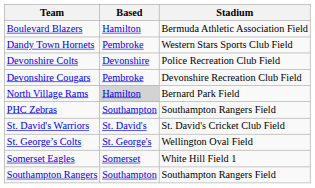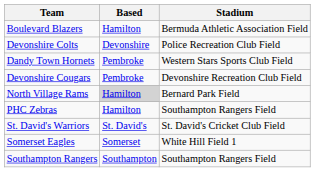rows swapped: Dandy Town Hornets <-> Devonshire Colts
PHC Zebras | Based: Southampton -> Hamilton
- row: St. George’s Colts | St. George's | Wellington Oval Field
